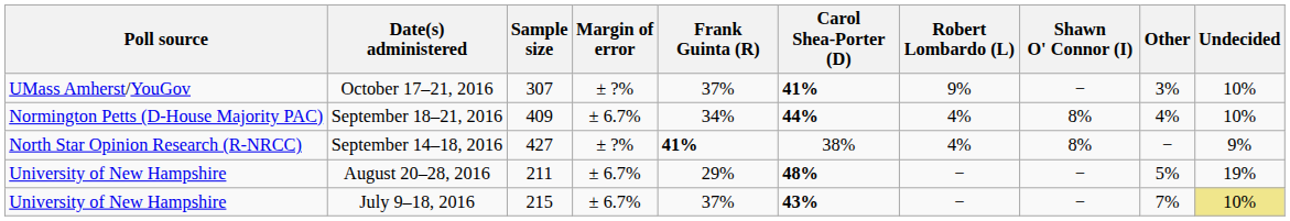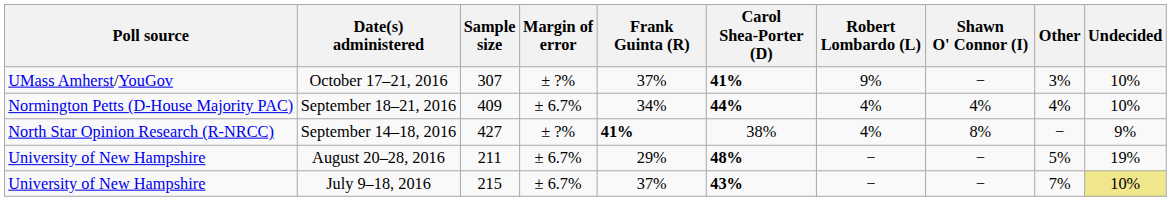September 18–21, 2016 | Shawn O' Connor (I): 8% -> 4%
